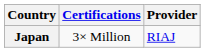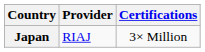columns swapped: Provider <-> Certifications
